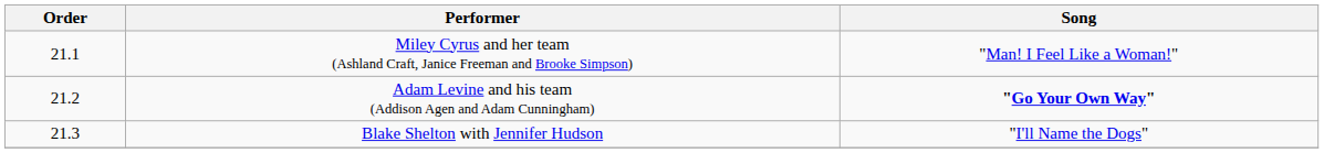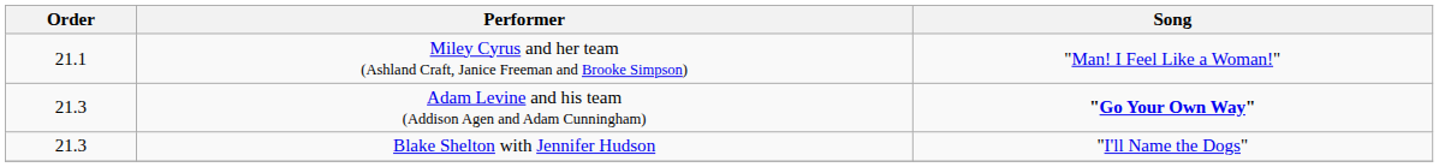Adam Levine and his team (Addison Agen and Adam Cunningham) | Order: 21.2 -> 21.3
